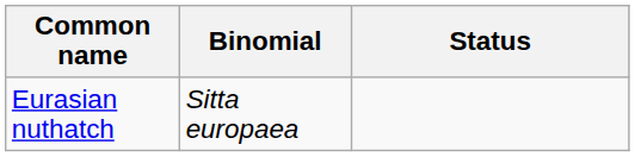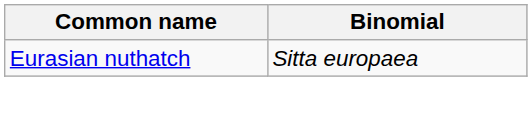- column: Status
